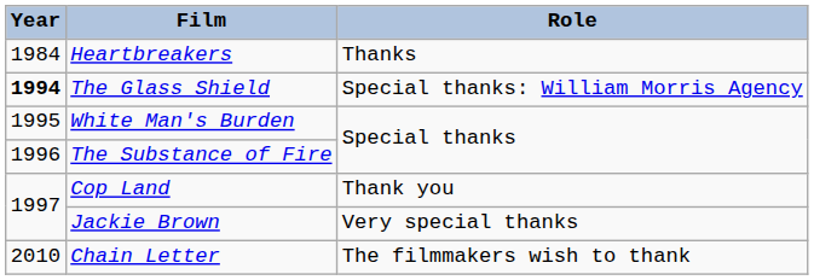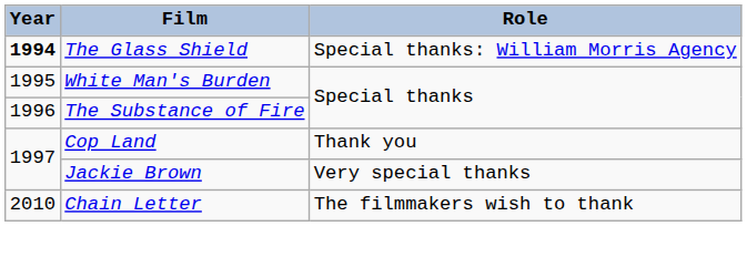- row: 1984 | Heartbreakers | Thanks
